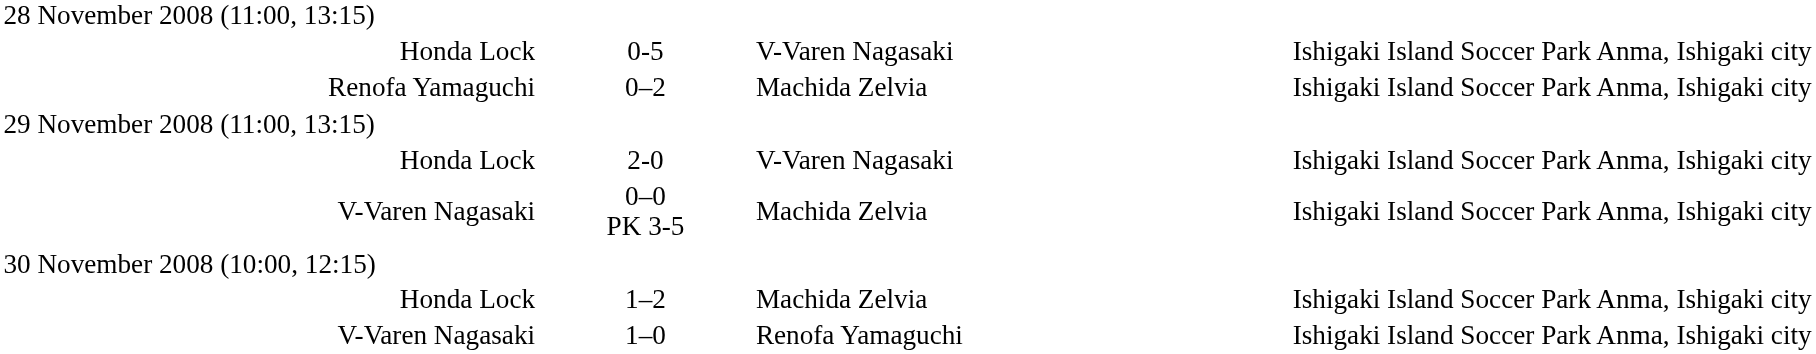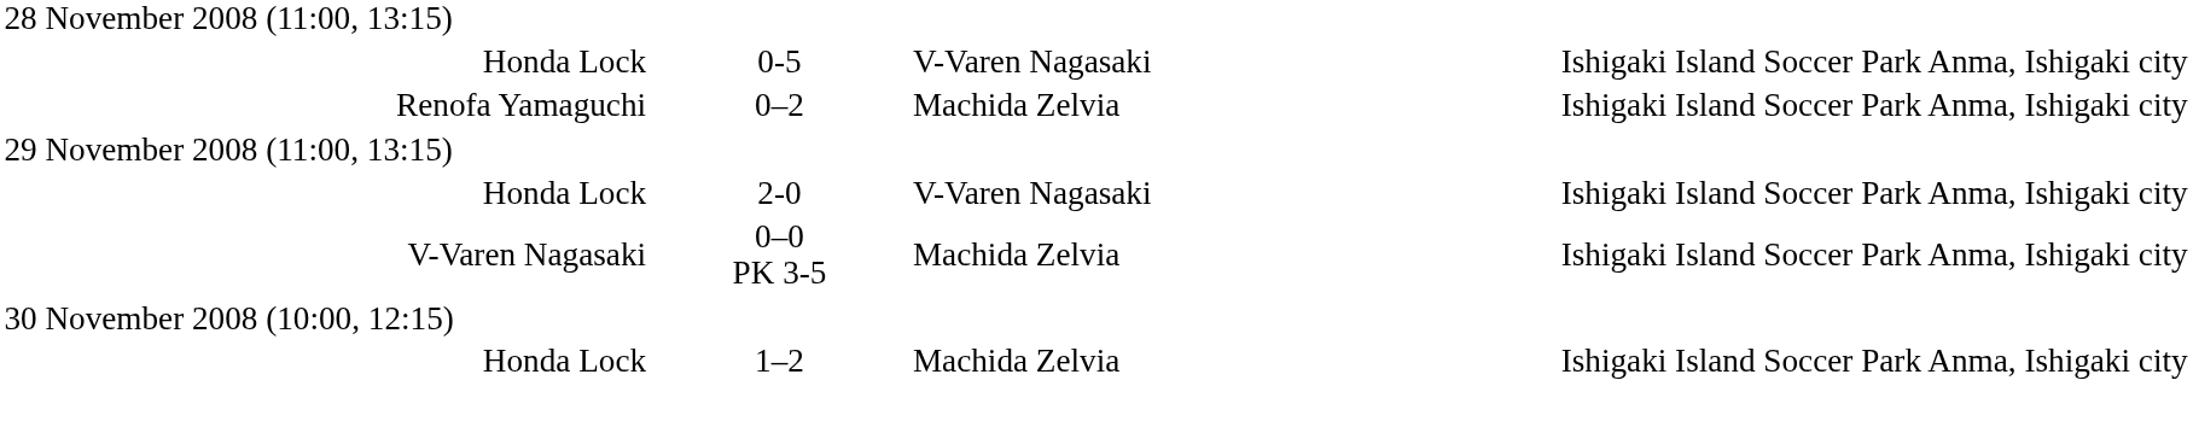- row: V-Varen Nagasaki | 1–0 | Renofa Yamaguchi | Ishigaki Island Soccer Park Anma, Ishigaki city
